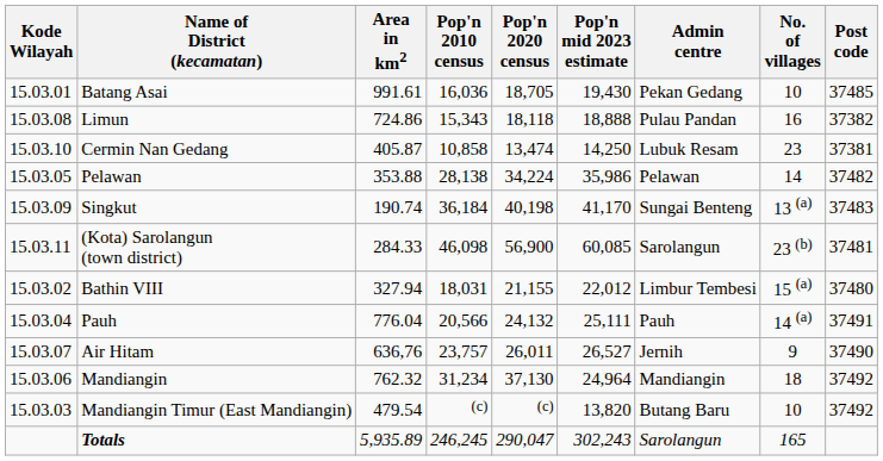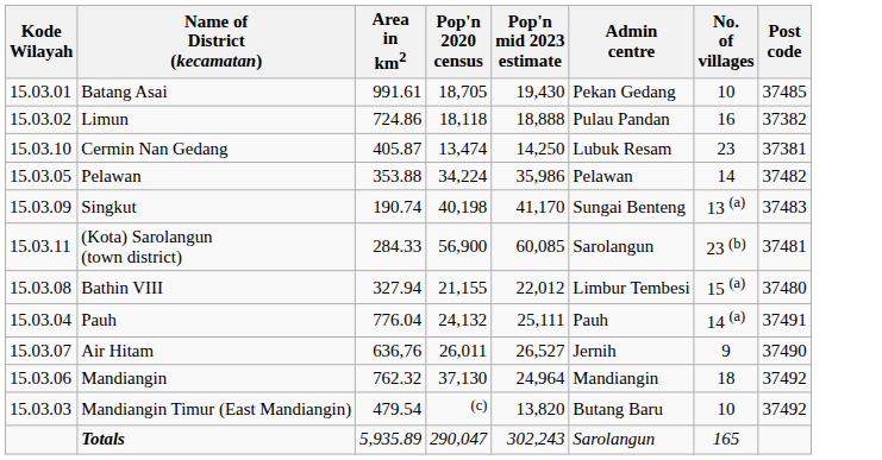- column: Pop'n 2010 census | 16,036 | 15,343 | 10,858 | 28,138 | 36,184 | 46,098 | 18,031 | 20,566 | 23,757 | 31,234 | (c) | 246,245
Limun | Kode Wilayah: 15.03.08 -> 15.03.02
Bathin VIII | Kode Wilayah: 15.03.02 -> 15.03.08
